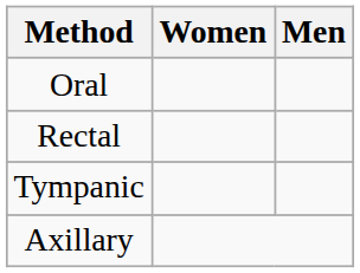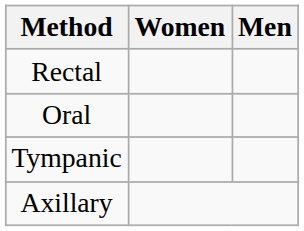rows swapped: Oral <-> Rectal
